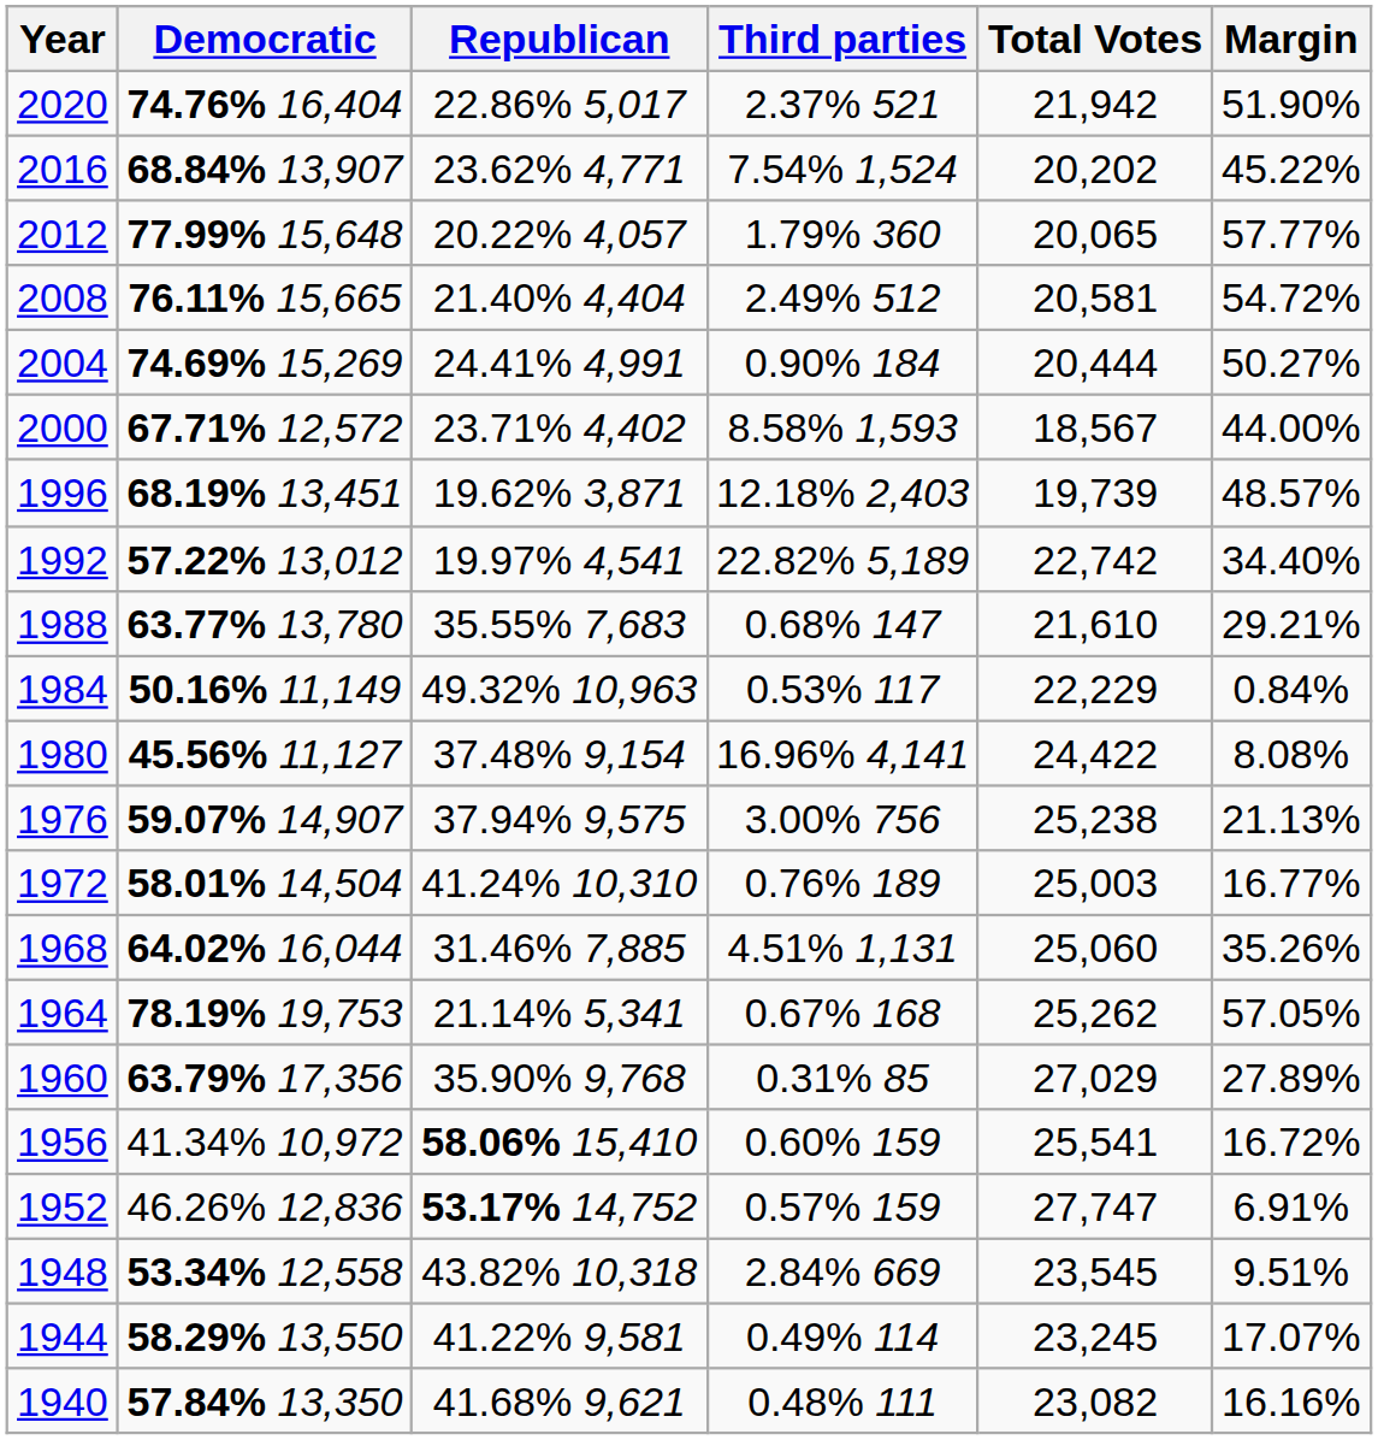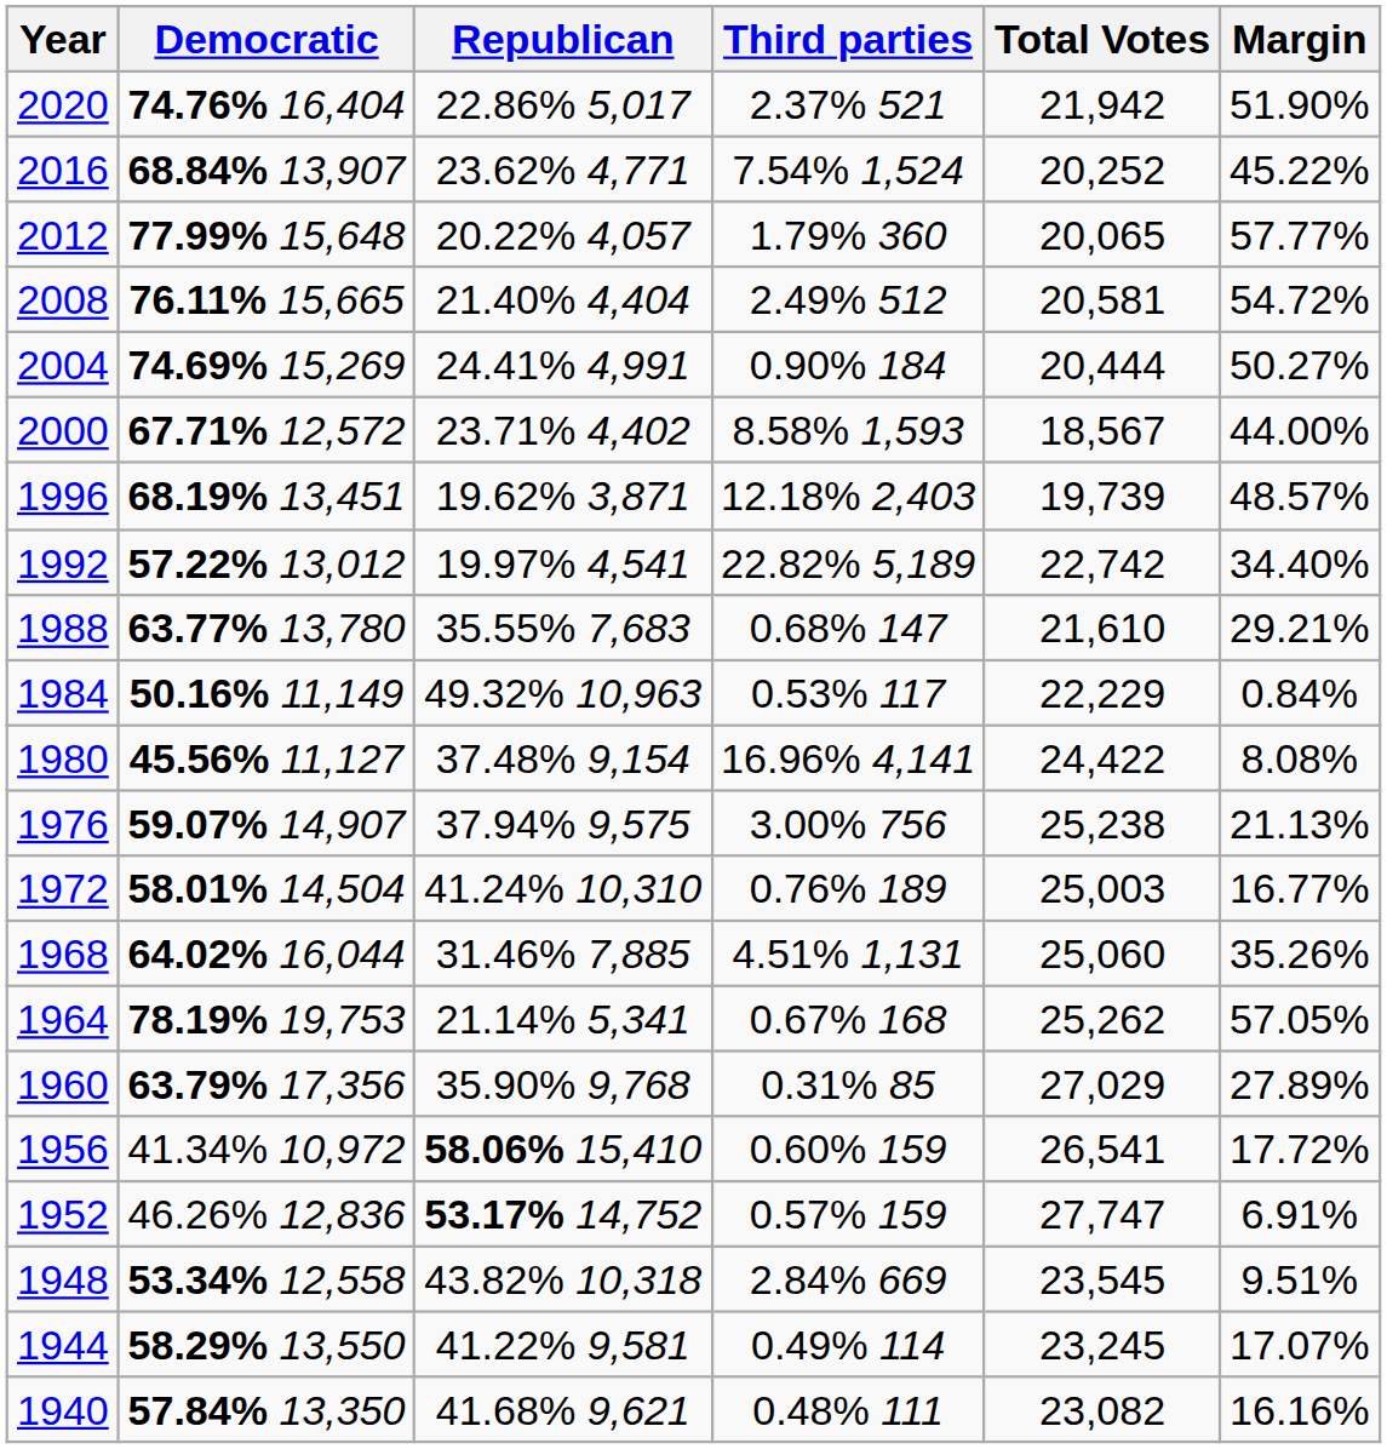2016 | Total Votes: 20,202 -> 20,252
1956 | Total Votes: 25,541 -> 26,541
1956 | Margin: 16.72% -> 17.72%
